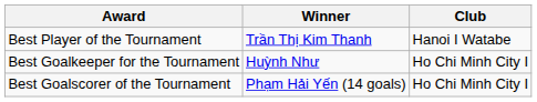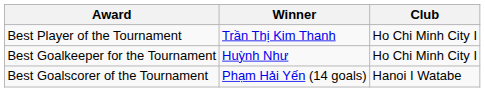Best Player of the Tournament | Club: Hanoi I Watabe -> Ho Chi Minh City I
Best Goalscorer of the Tournament | Club: Ho Chi Minh City I -> Hanoi I Watabe
